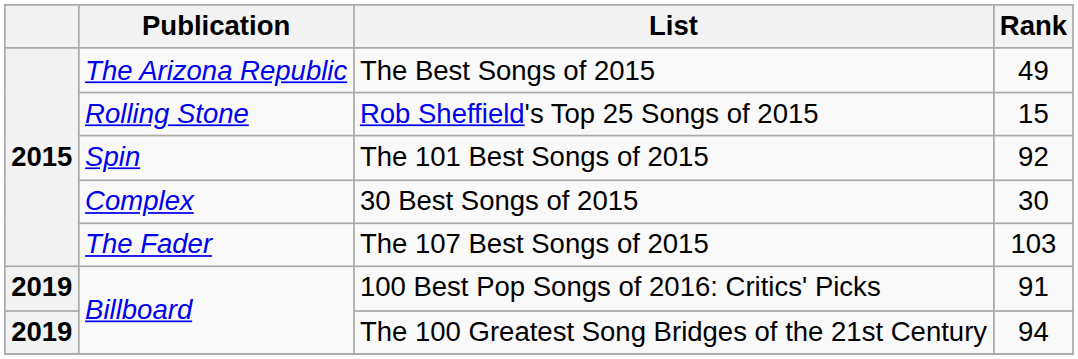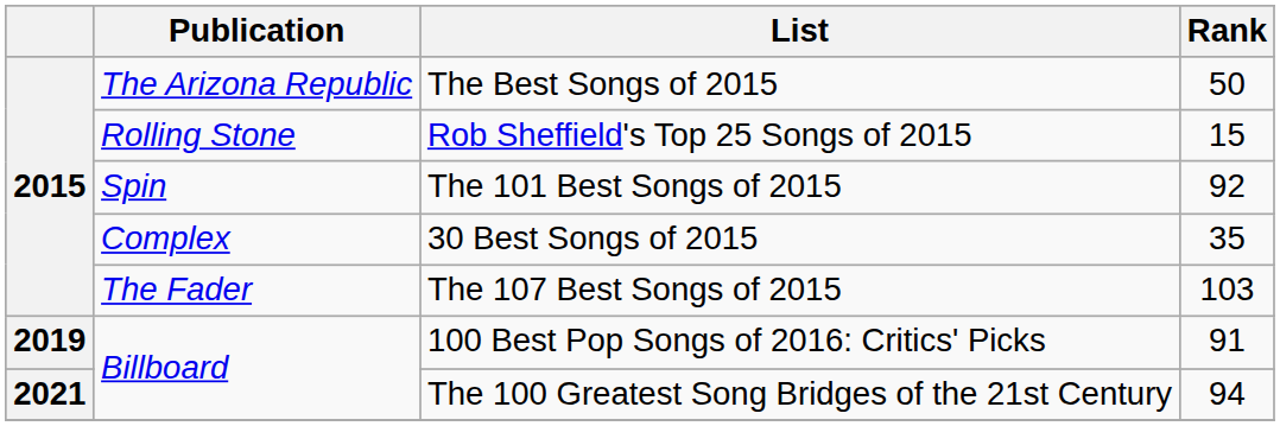The Best Songs of 2015 | Rank: 49 -> 50
30 Best Songs of 2015 | Rank: 30 -> 35
The 100 Greatest Song Bridges of the 21st Century | column 1: 2019 -> 2021
